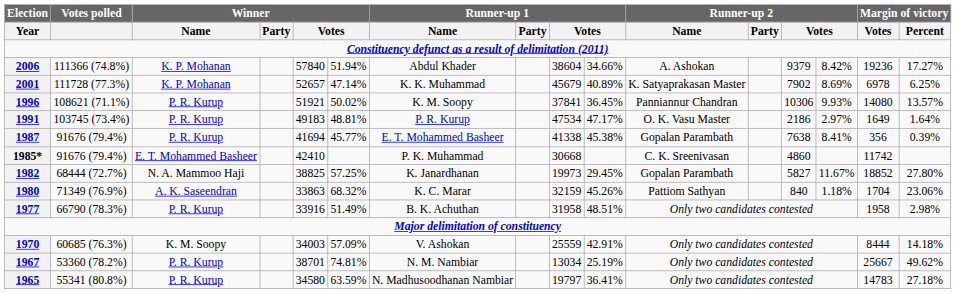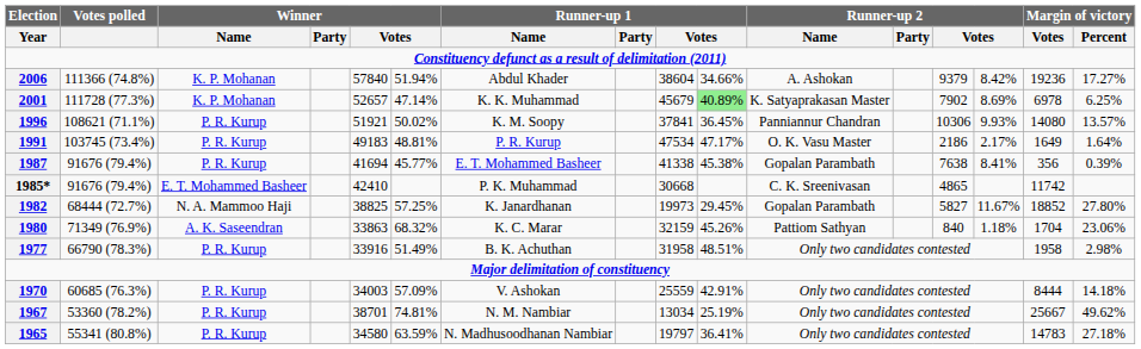2001 | column 10: no background -> lightgreen background
1991 | column 14: 2.97% -> 2.17%
1985* | column 13: 4860 -> 4865
1970 | Winner / Name: K. M. Soopy -> P. R. Kurup
